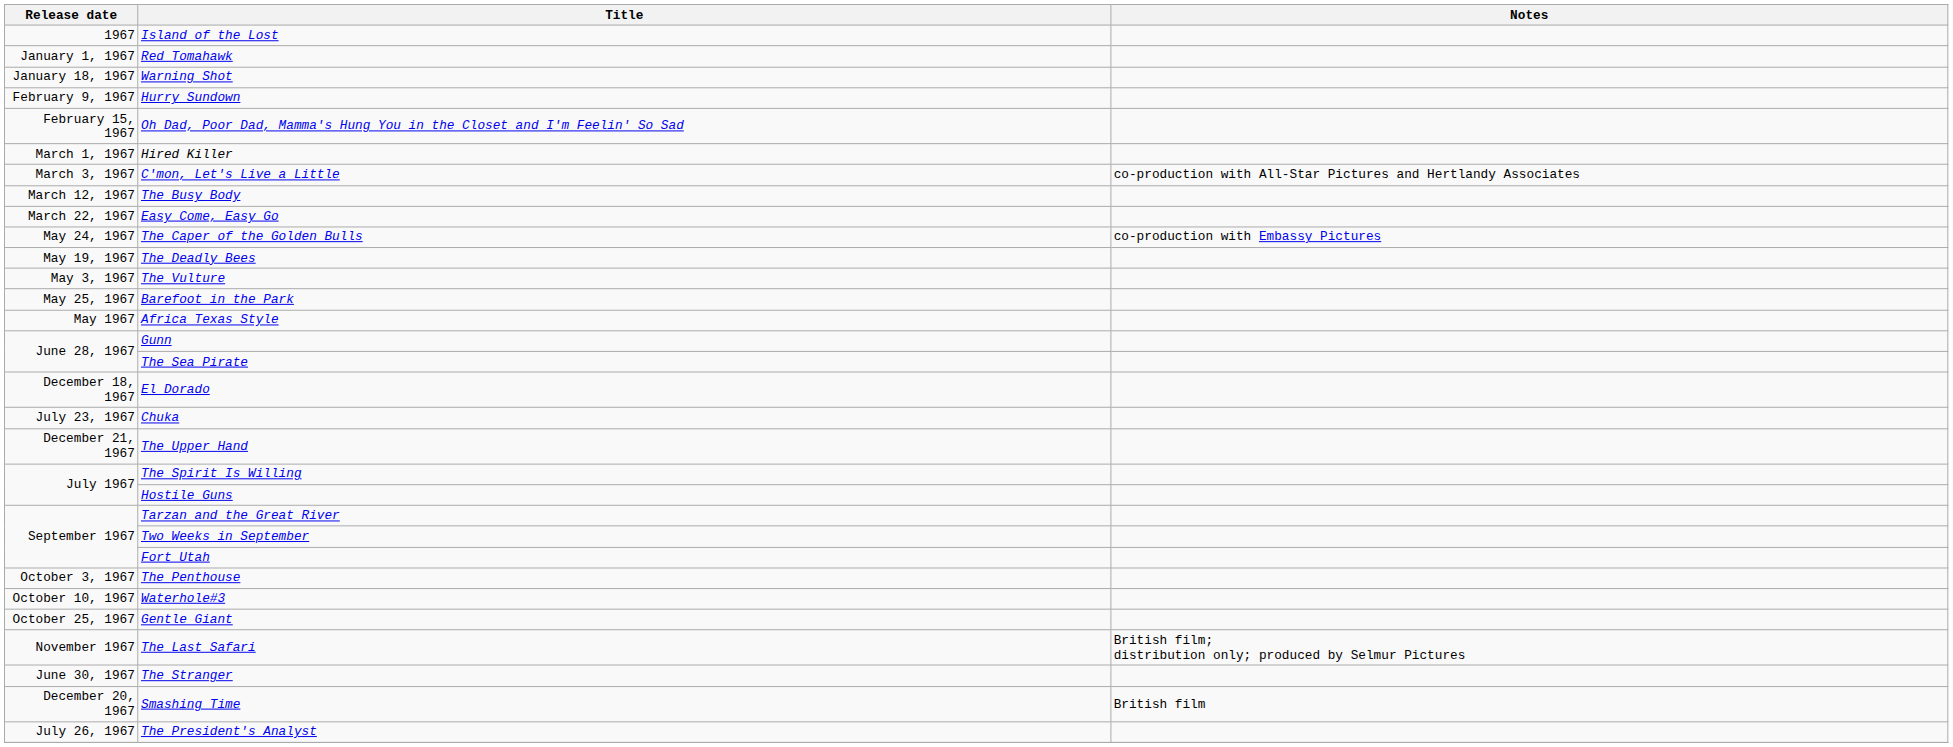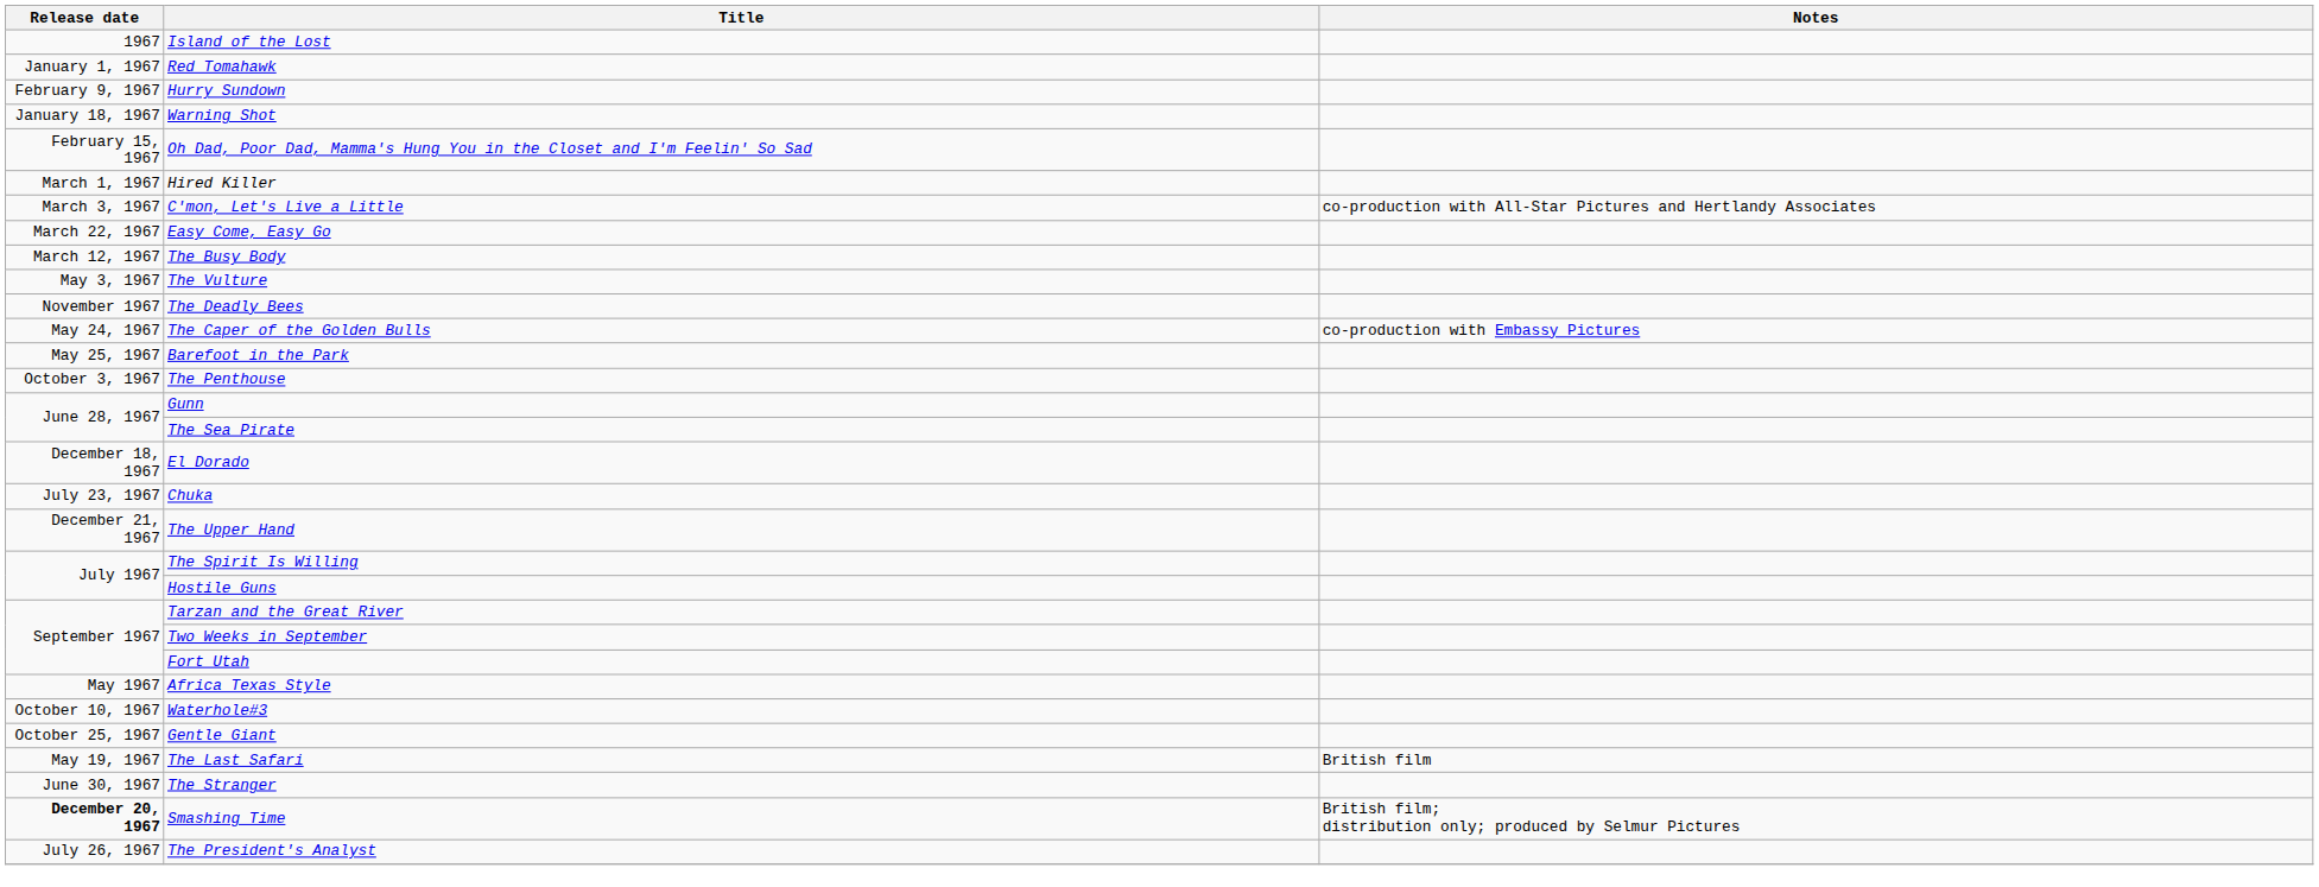rows swapped: Warning Shot <-> Hurry Sundown
rows swapped: The Busy Body <-> Easy Come, Easy Go
rows swapped: The Vulture <-> The Caper of the Golden Bulls
The Deadly Bees | Release date: May 19, 1967 -> November 1967
rows swapped: Africa Texas Style <-> The Penthouse
The Last Safari | Release date: November 1967 -> May 19, 1967
The Last Safari | Notes: British film; distribution only; produced by Selmur Pictures -> British film
Smashing Time | Release date: normal -> bold
Smashing Time | Notes: British film -> British film; distribution only; produced by Selmur Pictures
